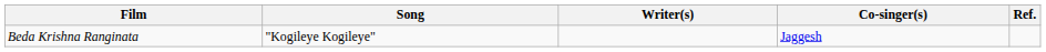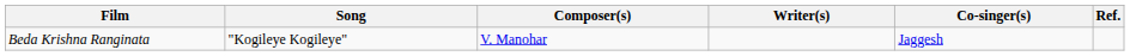+ column: Composer(s) | V. Manohar
